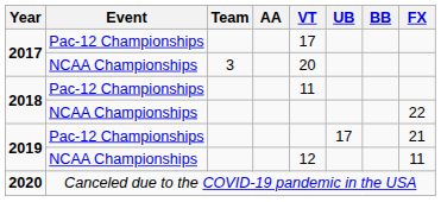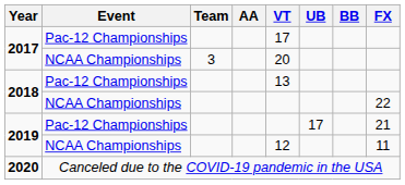2018 / Pac-12 Championships | VT: 11 -> 13
